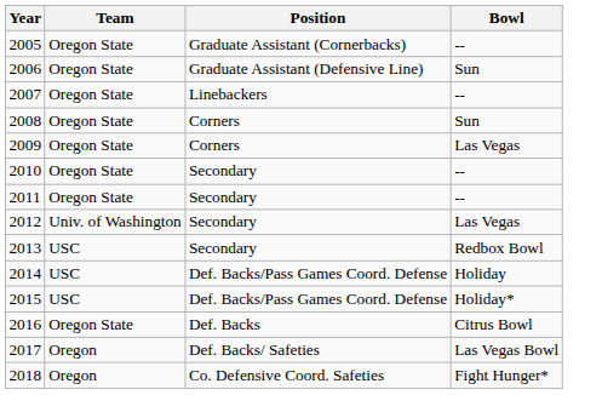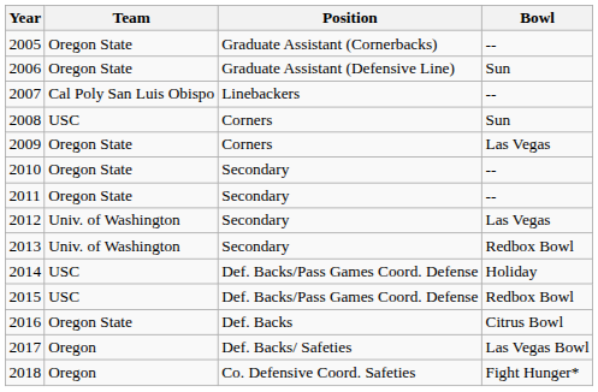2007 | Team: Oregon State -> Cal Poly San Luis Obispo
2008 | Team: Oregon State -> USC
2013 | Team: USC -> Univ. of Washington
2015 | Bowl: Holiday* -> Redbox Bowl
